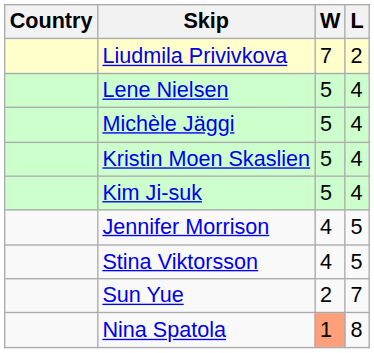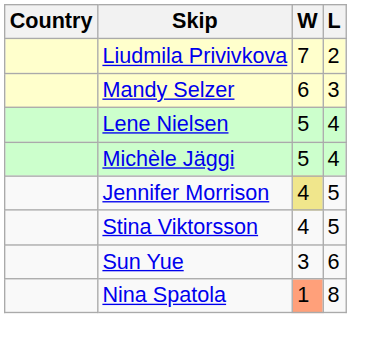+ row: Mandy Selzer | 6 | 3
- row: Kristin Moen Skaslien | 5 | 4
- row: Kim Ji-suk | 5 | 4
Jennifer Morrison | W: no background -> khaki background
Sun Yue | W: 2 -> 3
Sun Yue | L: 7 -> 6
